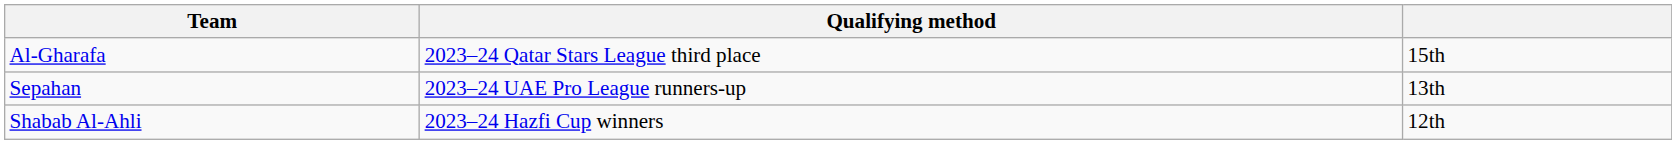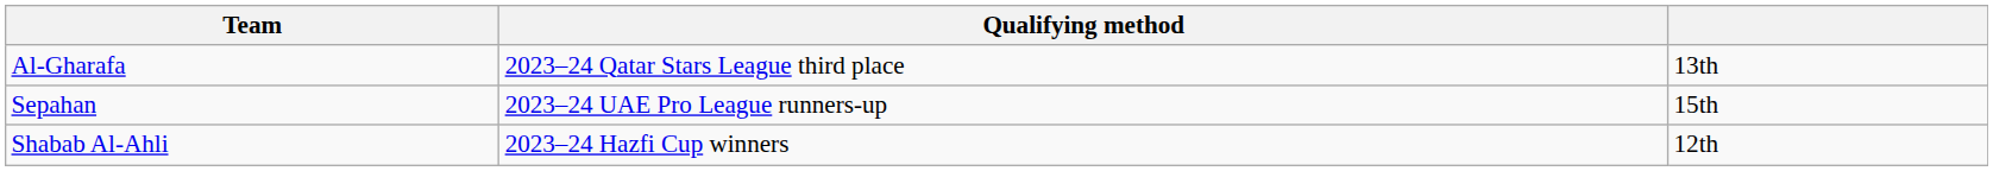Al-Gharafa | column 3: 15th -> 13th
Sepahan | column 3: 13th -> 15th
